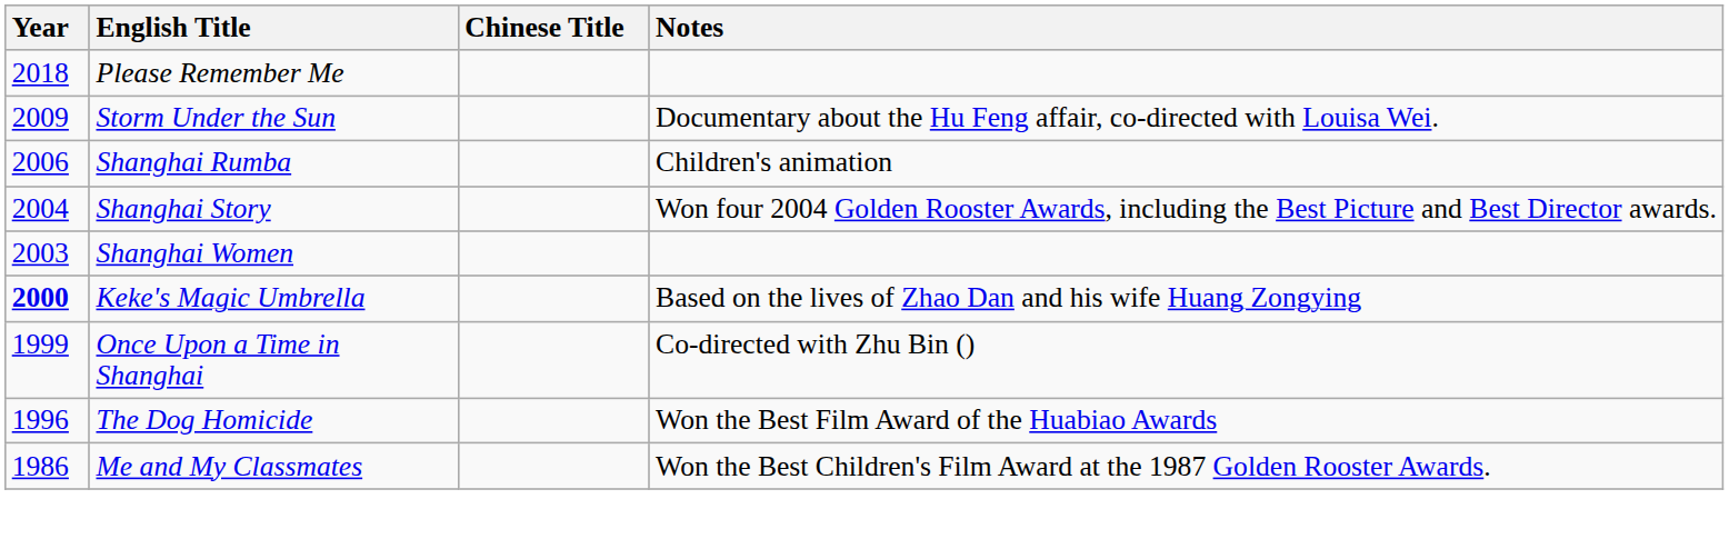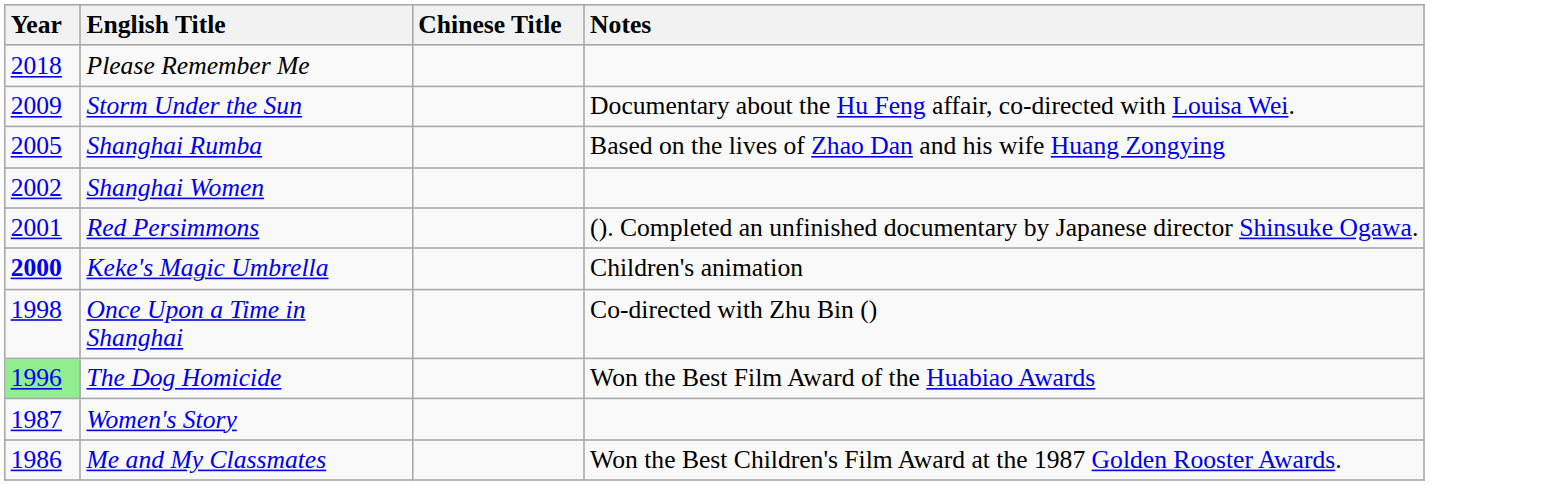Shanghai Rumba | Year: 2006 -> 2005
Shanghai Rumba | Notes: Children's animation -> Based on the lives of Zhao Dan and his wife Huang Zongying
- row: 2004 | Shanghai Story | Won four 2004 Golden Rooster Awards, including the Best Picture and Best Director awards.
Shanghai Women | Year: 2003 -> 2002
+ row: 2001 | Red Persimmons | (). Completed an unfinished documentary by Japanese director Shinsuke Ogawa.
Keke's Magic Umbrella | Notes: Based on the lives of Zhao Dan and his wife Huang Zongying -> Children's animation
Once Upon a Time in Shanghai | Year: 1999 -> 1998
The Dog Homicide | Year: no background -> lightgreen background
+ row: 1987 | Women's Story
